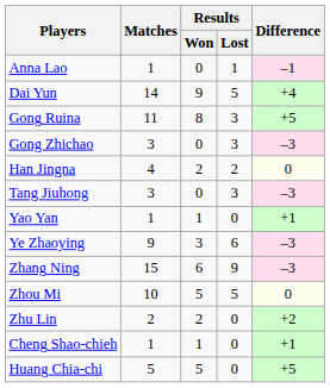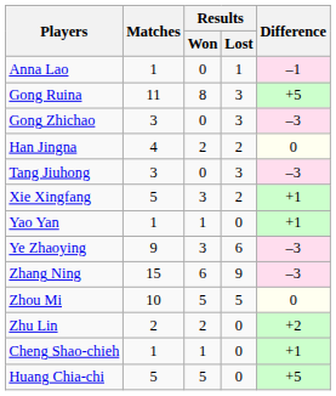- row: Dai Yun | 14 | 9 | 5 | +4
+ row: Xie Xingfang | 5 | 3 | 2 | +1
